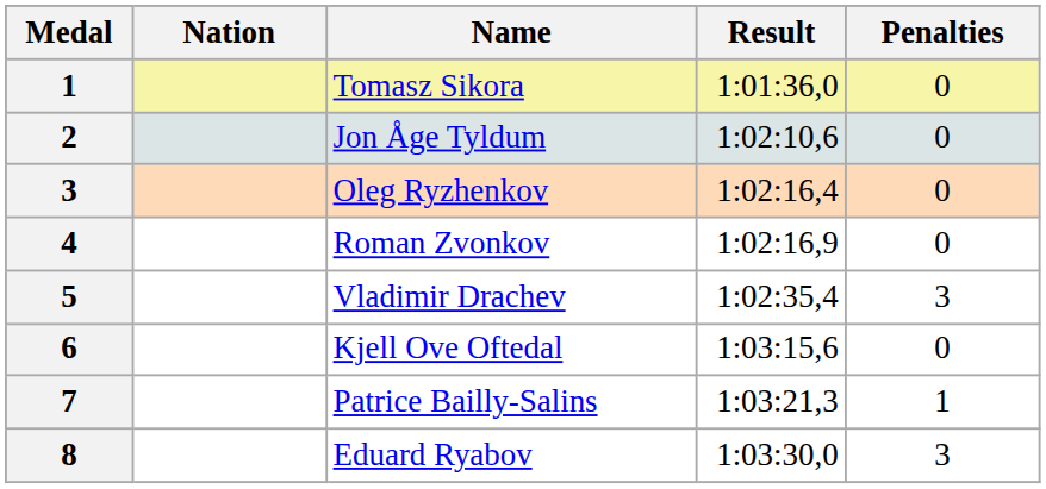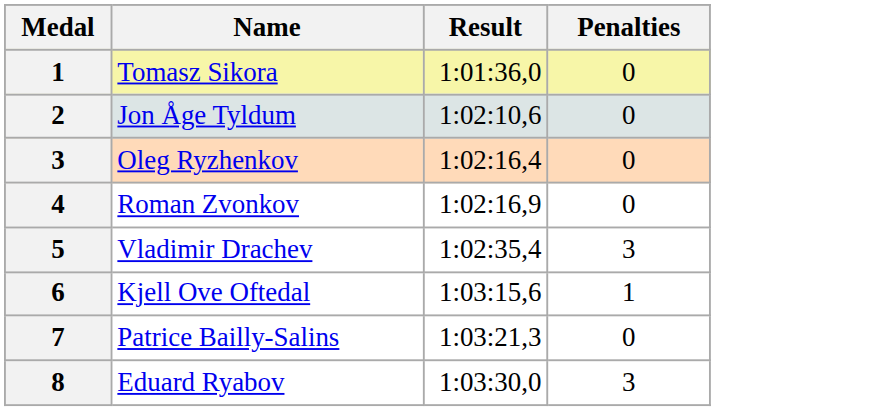- column: Nation
Kjell Ove Oftedal | Penalties: 0 -> 1
Patrice Bailly-Salins | Penalties: 1 -> 0
